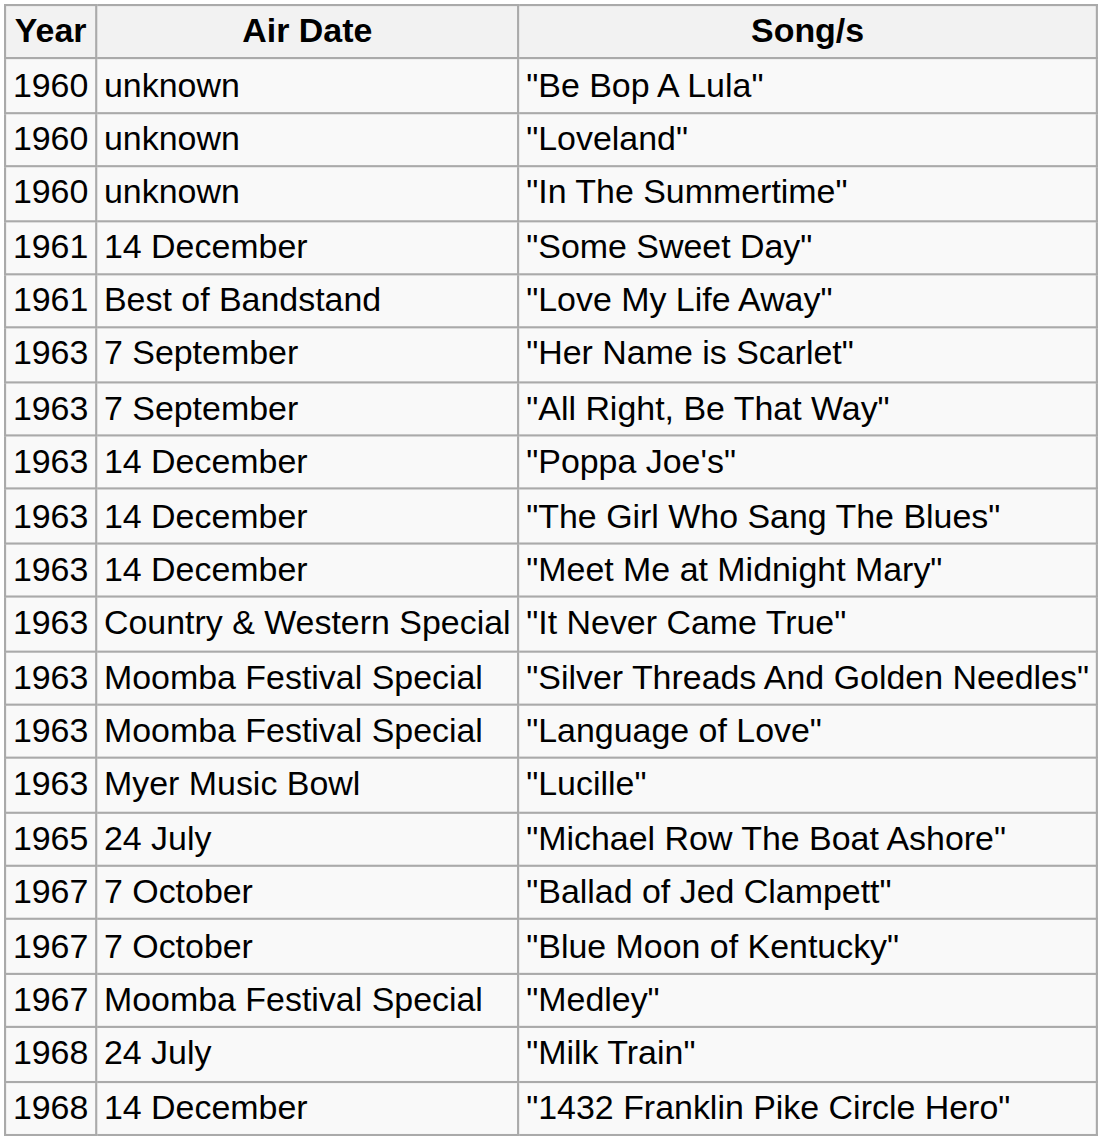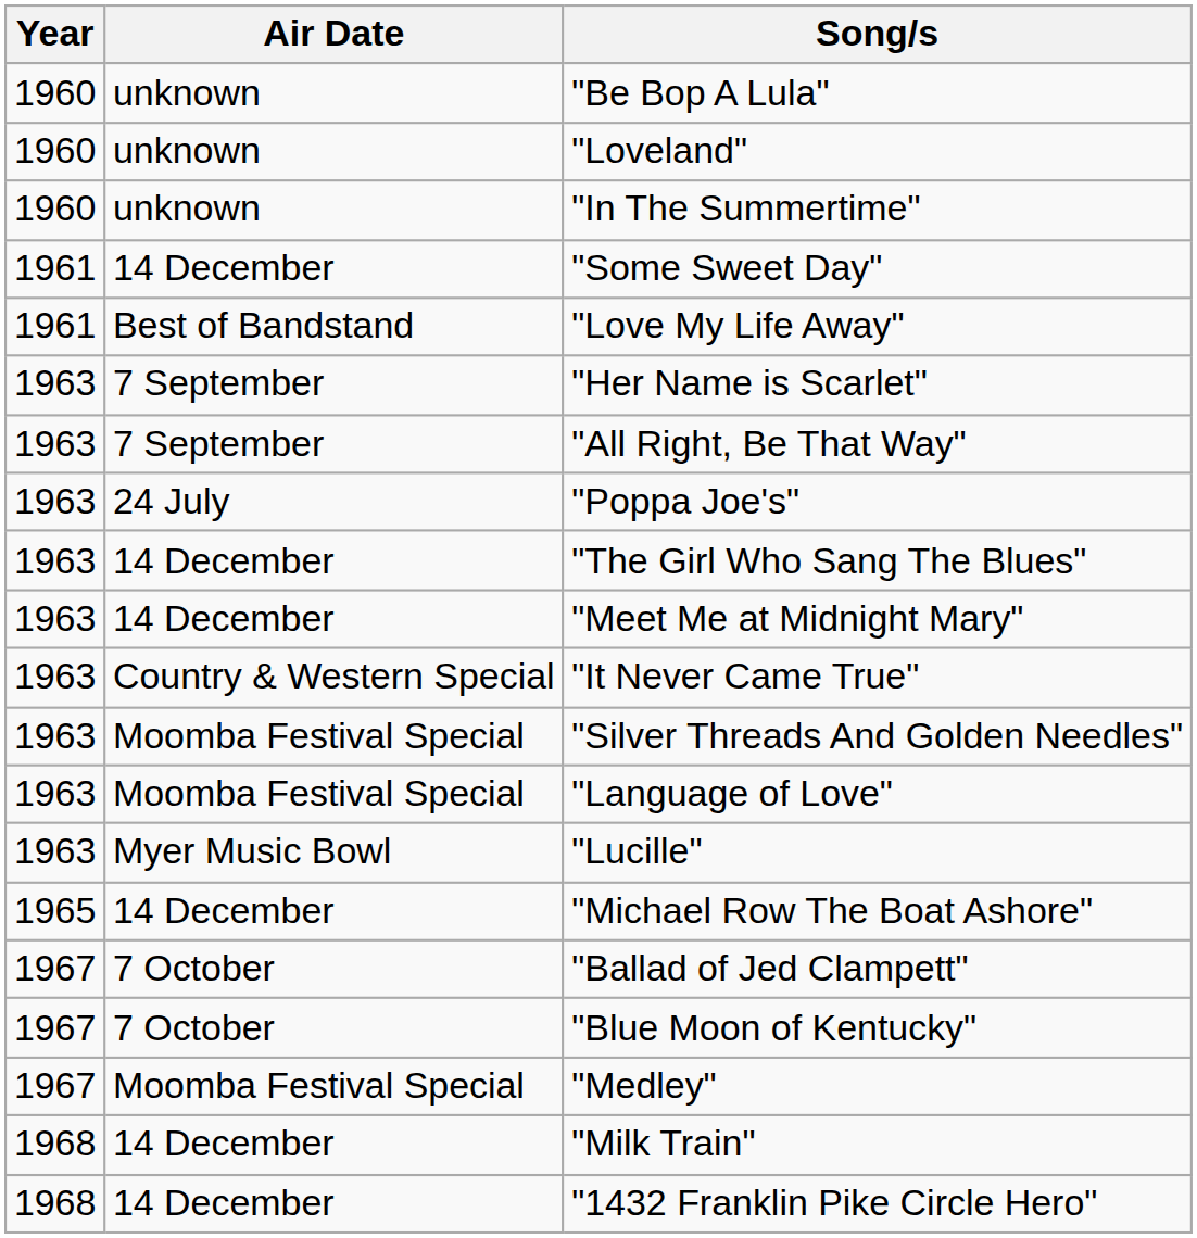"Poppa Joe's" | Air Date: 14 December -> 24 July
"Michael Row The Boat Ashore" | Air Date: 24 July -> 14 December
"Milk Train" | Air Date: 24 July -> 14 December
